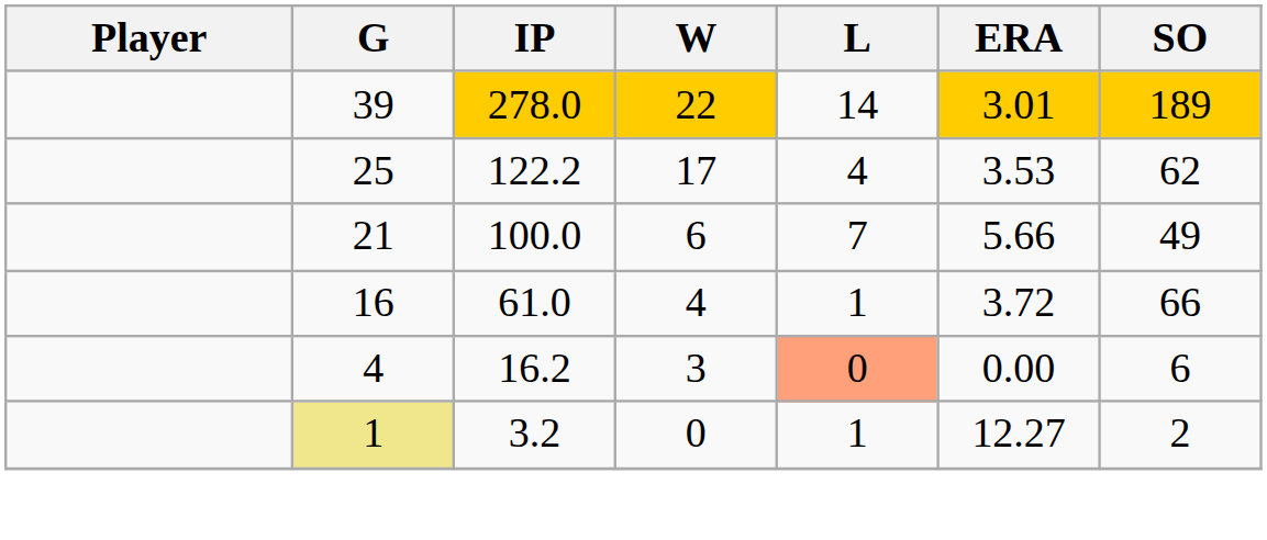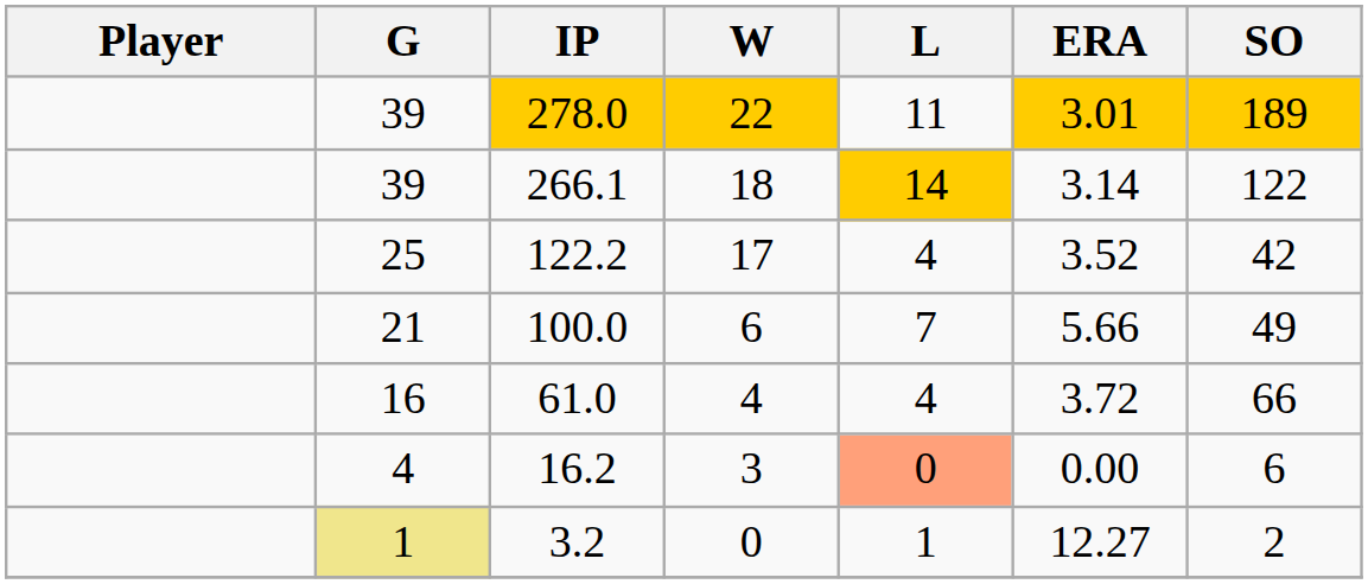278.0 | L: 14 -> 11
+ row: 39 | 266.1 | 18 | 14 | 3.14 | 122
122.2 | ERA: 3.53 -> 3.52
122.2 | SO: 62 -> 42
61.0 | L: 1 -> 4
